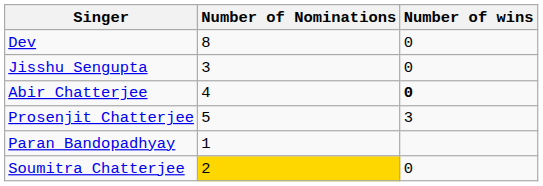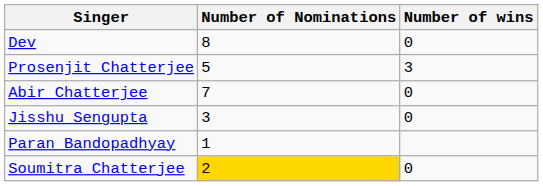rows swapped: Prosenjit Chatterjee <-> Jisshu Sengupta
Abir Chatterjee | Number of Nominations: 4 -> 7
Abir Chatterjee | Number of wins: bold -> normal
